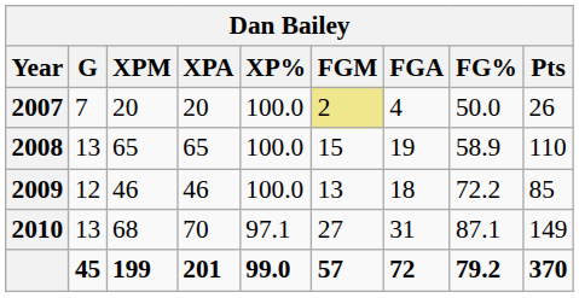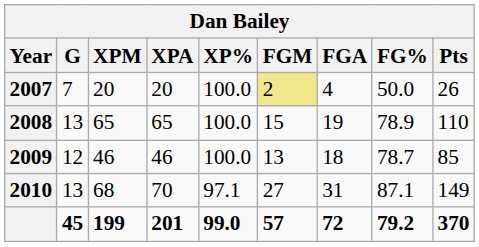2008 | FG%: 58.9 -> 78.9
2009 | FG%: 72.2 -> 78.7
